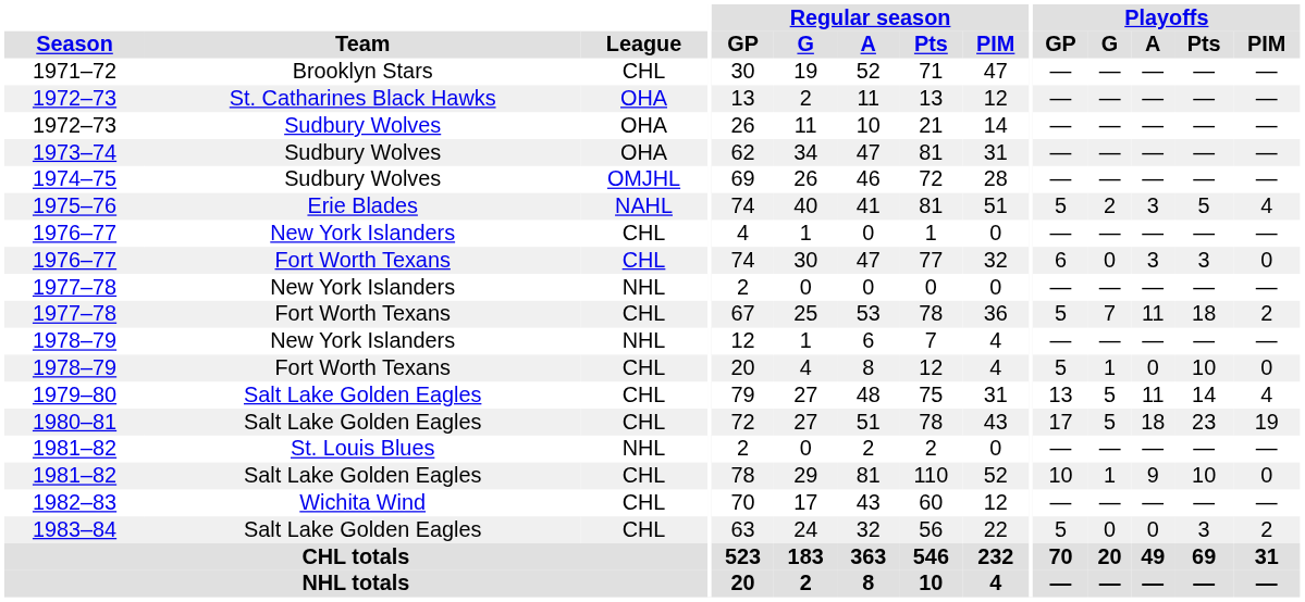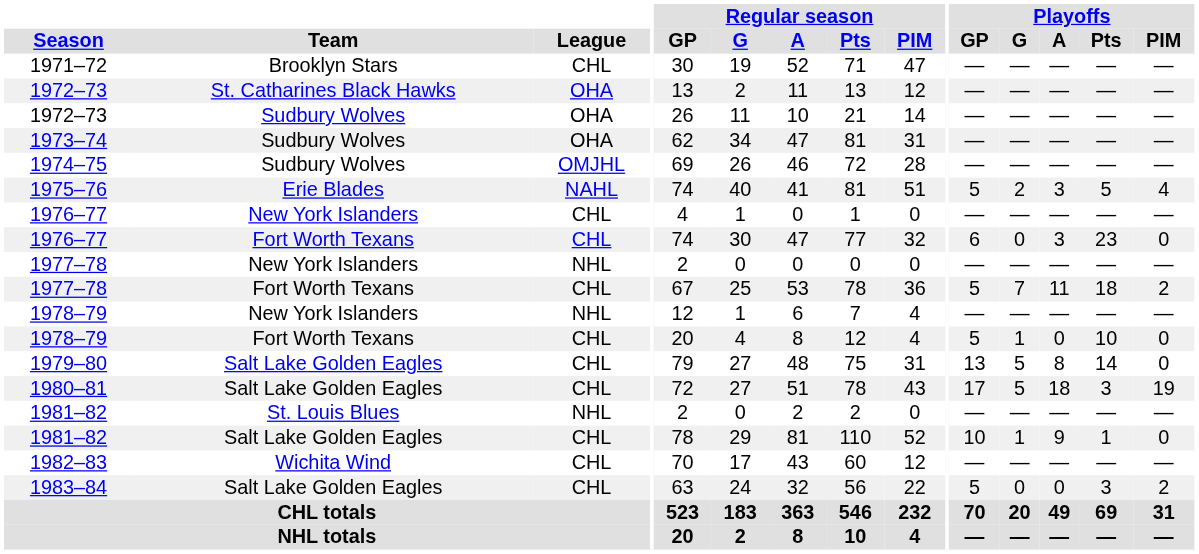1976–77 / Fort Worth Texans | Playoffs / Pts: 3 -> 23
1979–80 | Playoffs / A: 11 -> 8
1979–80 | Playoffs / PIM: 4 -> 0
1980–81 | Playoffs / Pts: 23 -> 3
1981–82 / Salt Lake Golden Eagles | Playoffs / Pts: 10 -> 1
